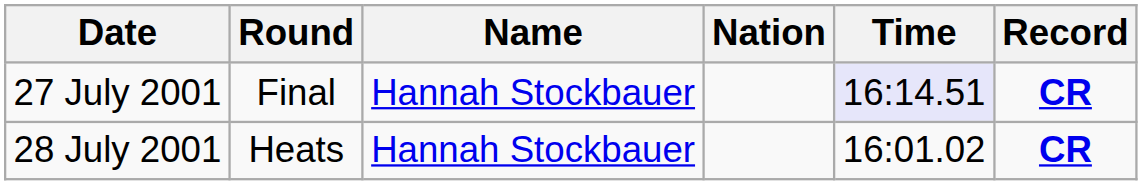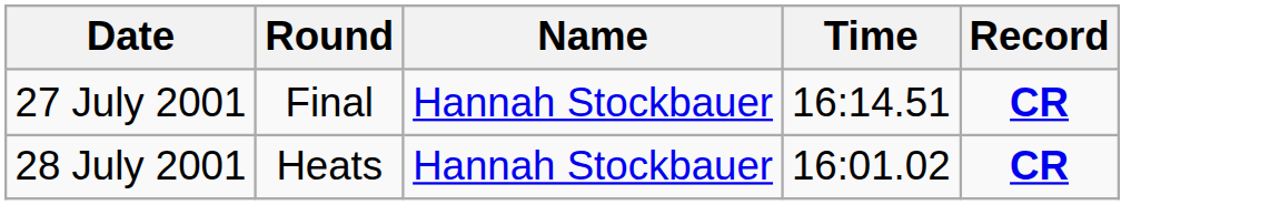- column: Nation
27 July 2001 | Time: lavender background -> no background
